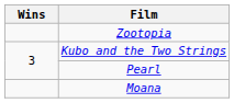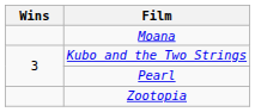rows swapped: Zootopia <-> Moana
